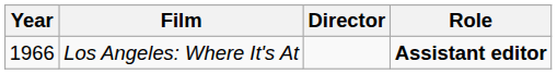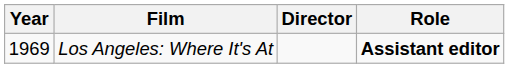Los Angeles: Where It's At | Year: 1966 -> 1969
